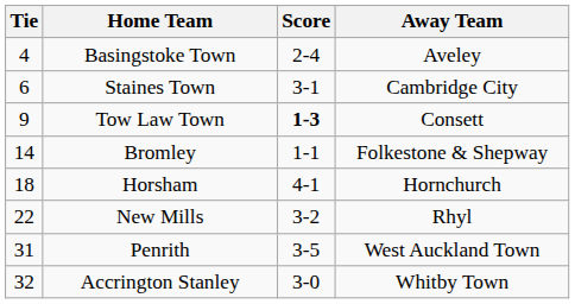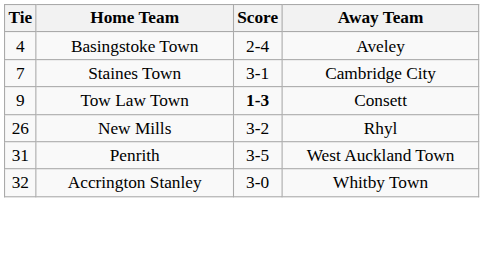Staines Town | Tie: 6 -> 7
- row: 14 | Bromley | 1-1 | Folkestone & Shepway
- row: 18 | Horsham | 4-1 | Hornchurch
New Mills | Tie: 22 -> 26
